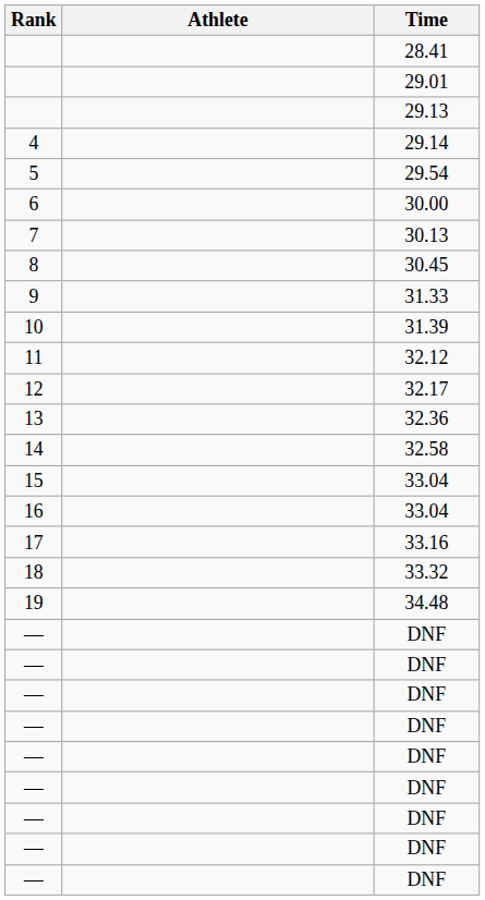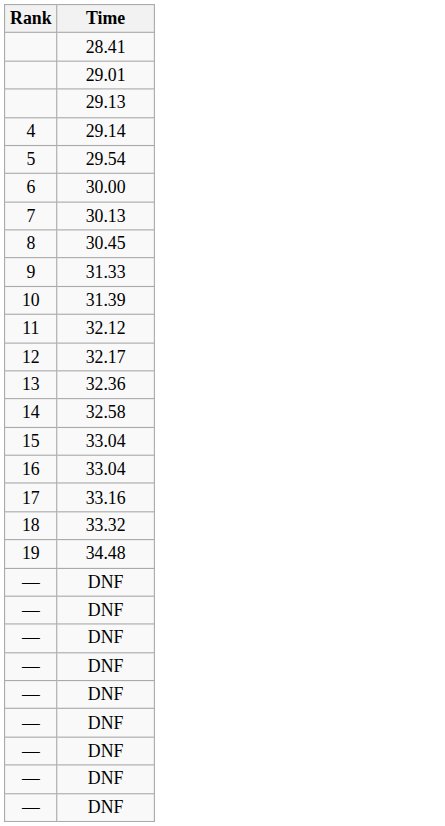- column: Athlete
